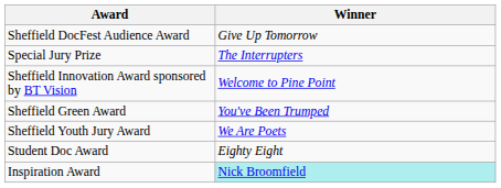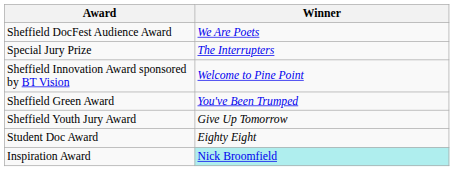Sheffield DocFest Audience Award | Winner: Give Up Tomorrow -> We Are Poets
Sheffield Youth Jury Award | Winner: We Are Poets -> Give Up Tomorrow
